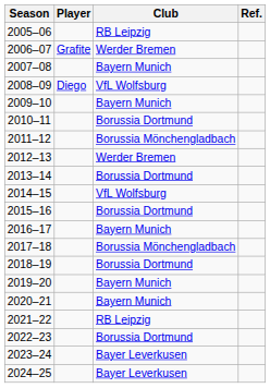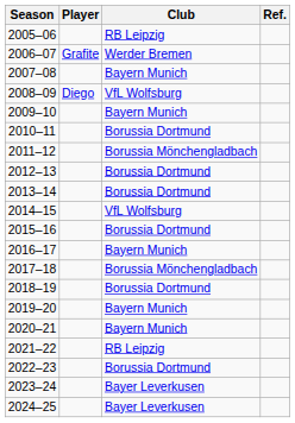2012–13 | Club: Werder Bremen -> Borussia Dortmund
